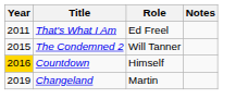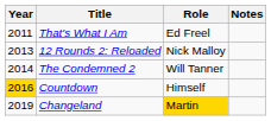+ row: 2013 | 12 Rounds 2: Reloaded | Nick Malloy
The Condemned 2 | Year: 2015 -> 2014
Changeland | Role: no background -> gold background
